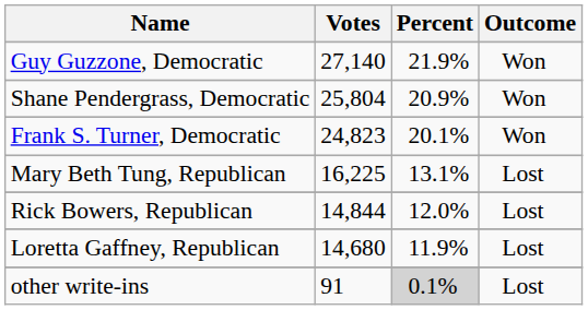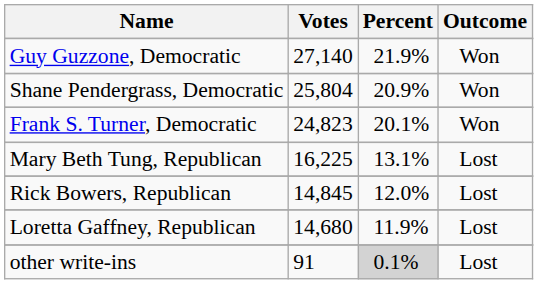Rick Bowers, Republican | Votes: 14,844 -> 14,845
